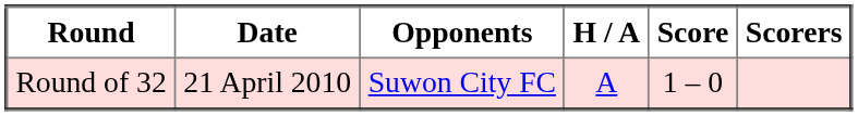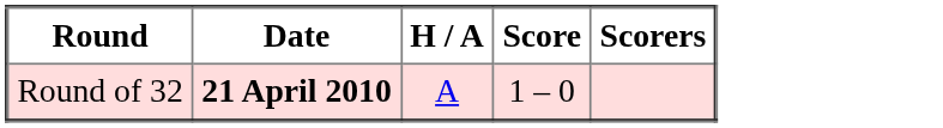- column: Opponents | Suwon City FC
Round of 32 | Date: normal -> bold
